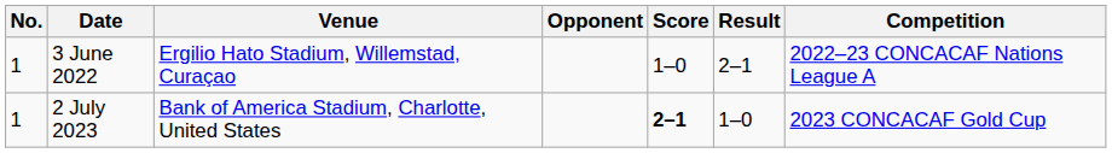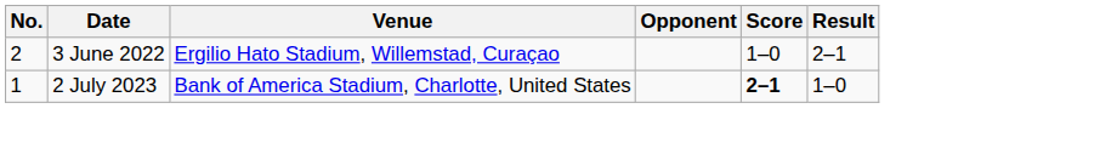- column: Competition | 2022–23 CONCACAF Nations League A | 2023 CONCACAF Gold Cup
3 June 2022 | No.: 1 -> 2
